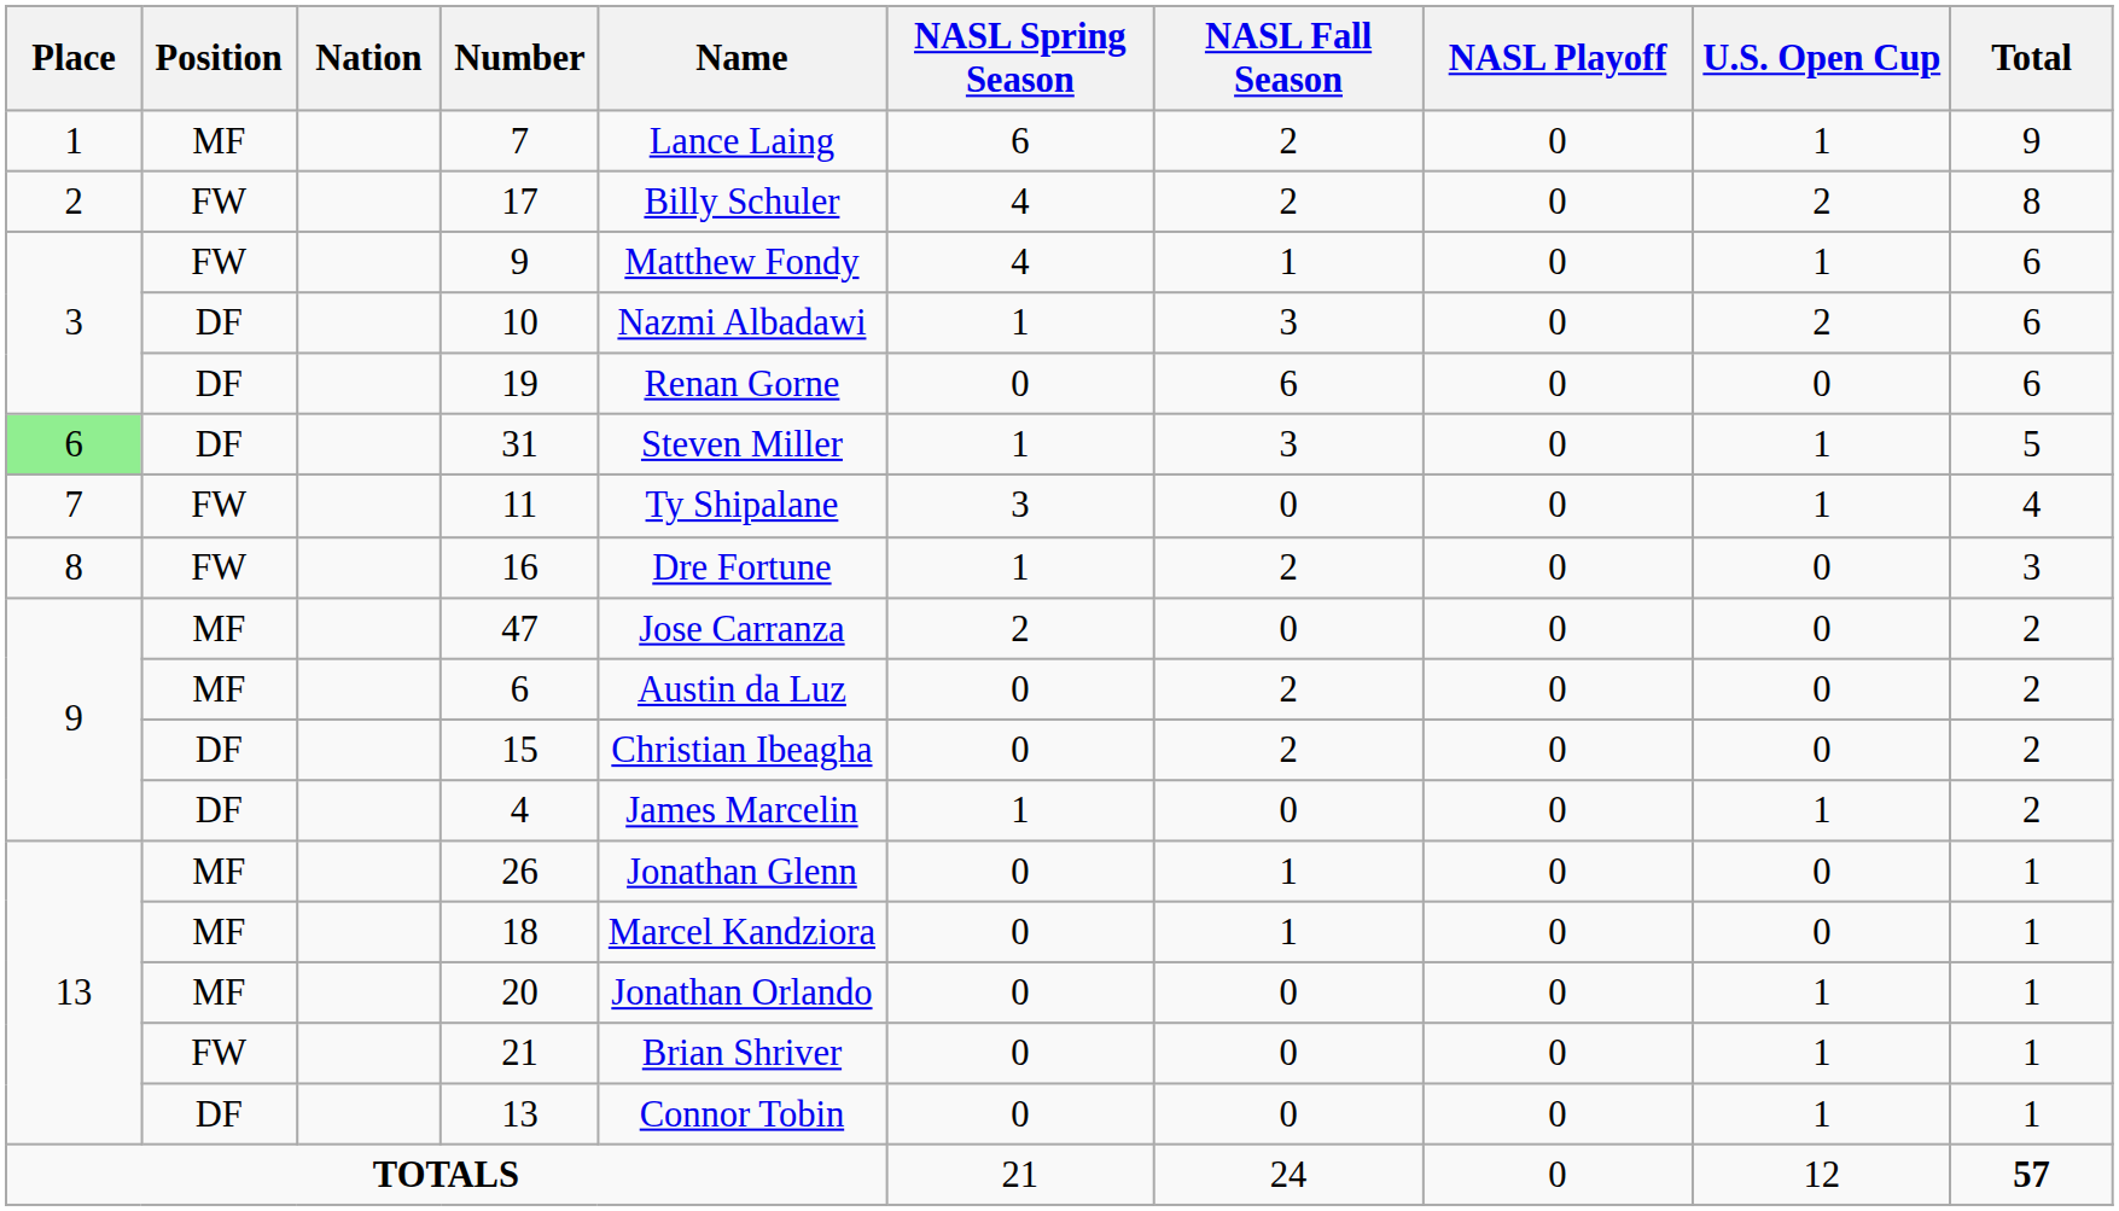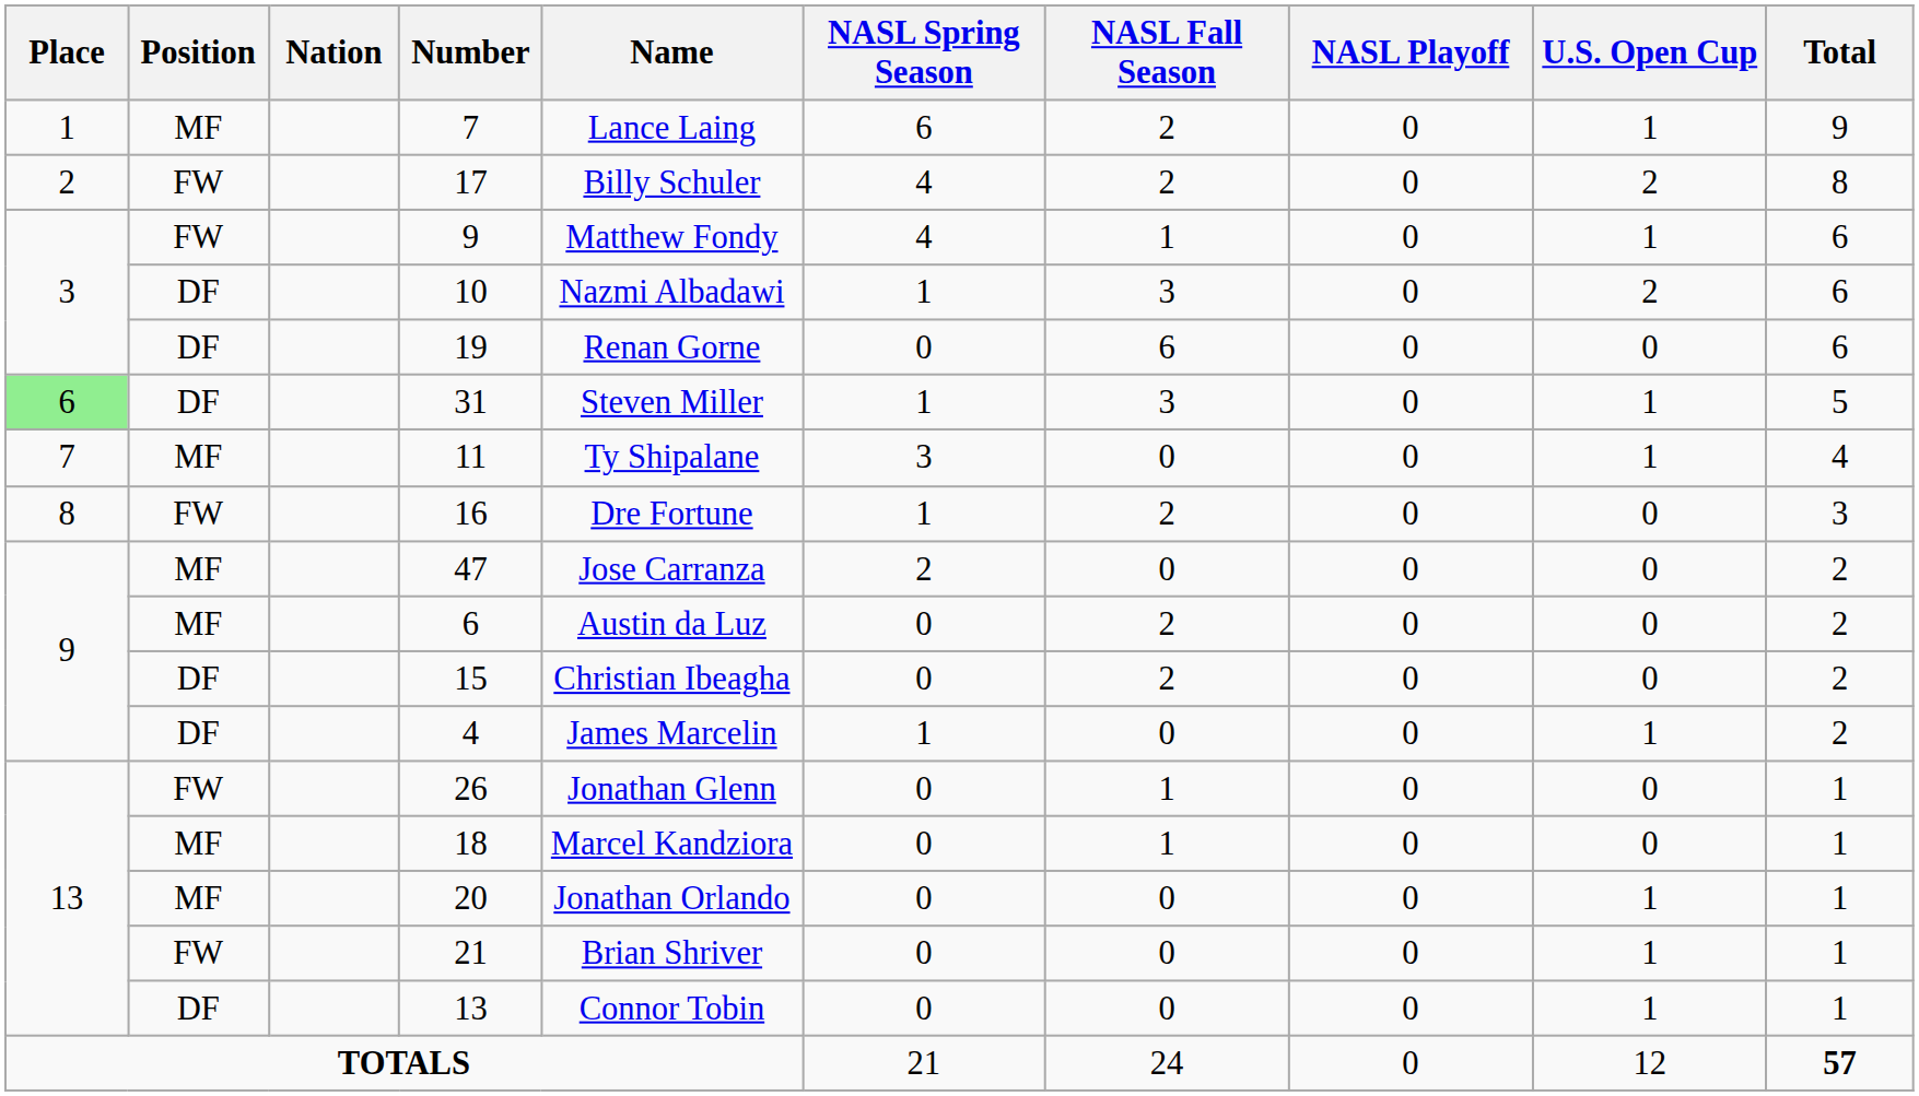11 | Position: FW -> MF
26 | Position: MF -> FW
